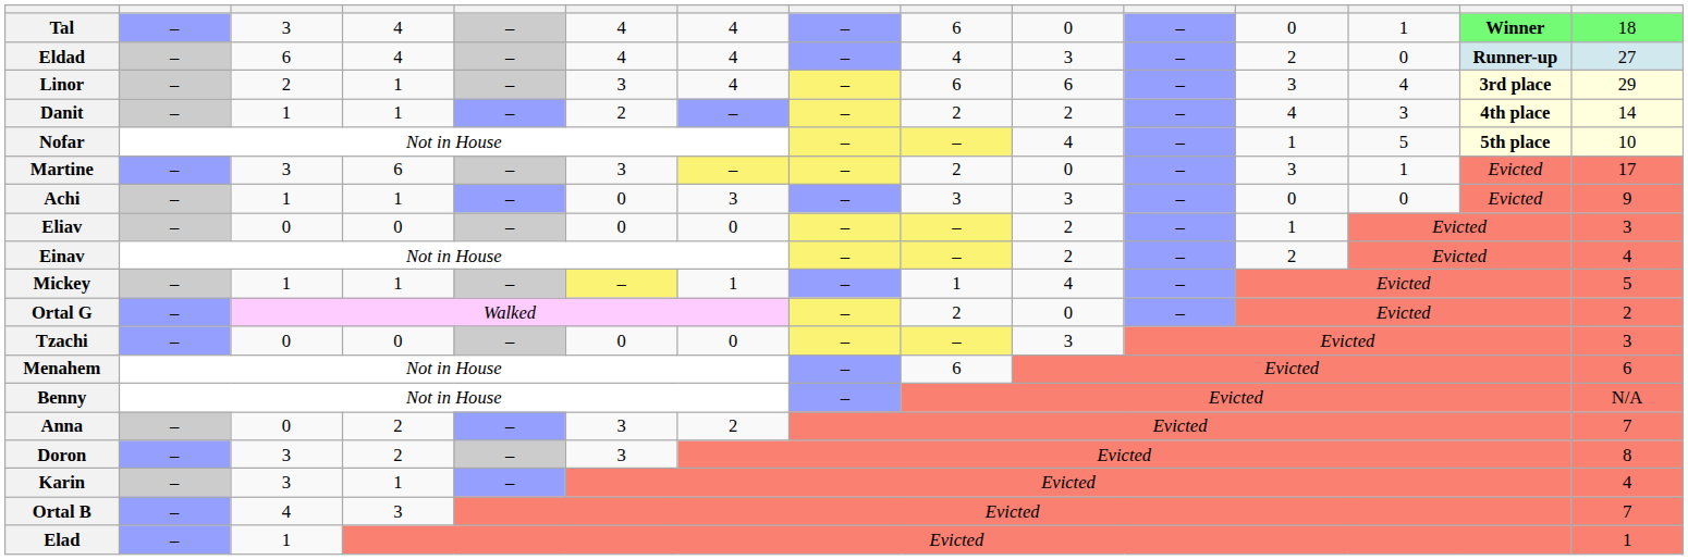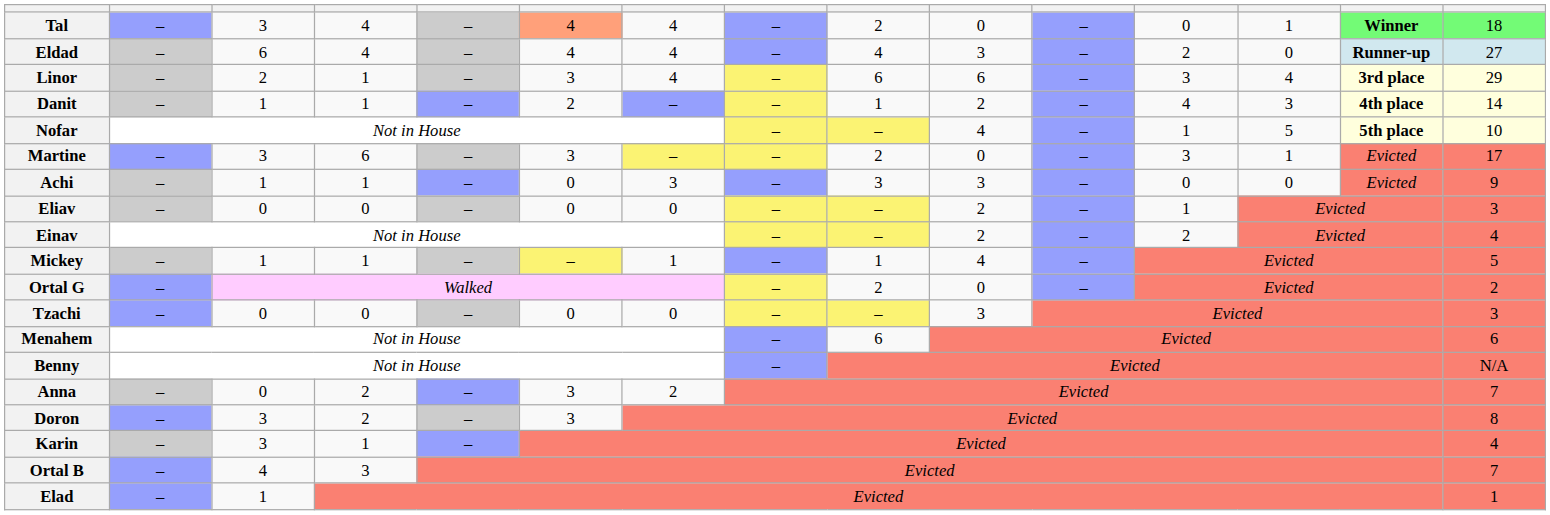Tal | column 6: no background -> lightsalmon background
Tal | column 9: 6 -> 2
Danit | column 9: 2 -> 1
